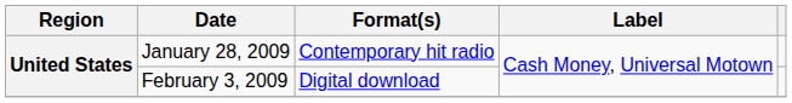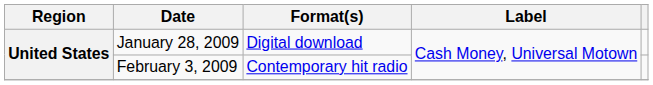January 28, 2009 | Format(s): Contemporary hit radio -> Digital download
February 3, 2009 | Format(s): Digital download -> Contemporary hit radio
